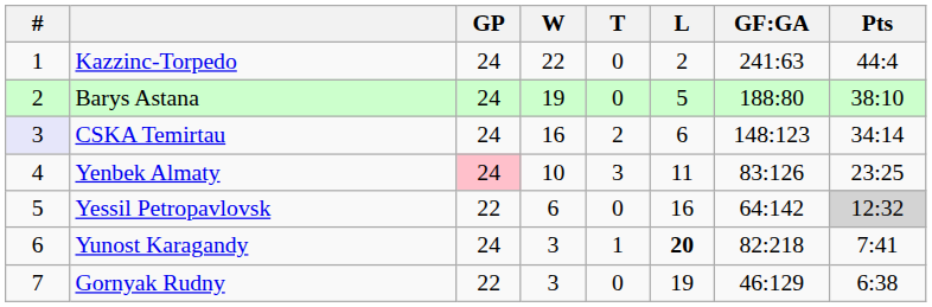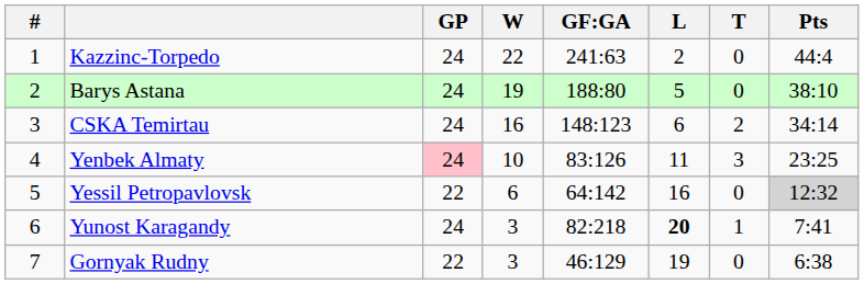columns swapped: T <-> GF:GA
CSKA Temirtau | #: lavender background -> no background
